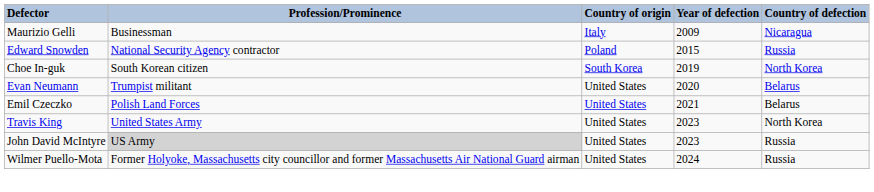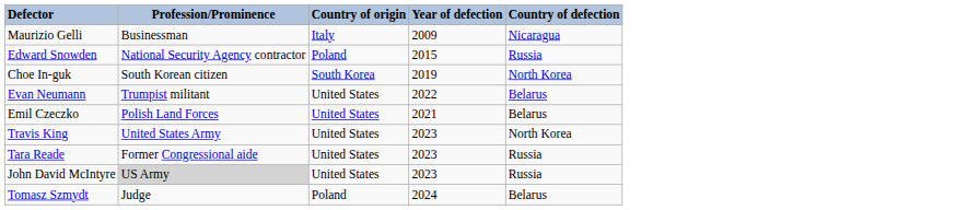Evan Neumann | Year of defection: 2020 -> 2022
+ row: Tara Reade | Former Congressional aide | United States | 2023 | Russia
- row: Wilmer Puello-Mota | Former Holyoke, Massachusetts city councillor and former Massachusetts Air National Guard airman | United States | 2024 | Russia
+ row: Tomasz Szmydt | Judge | Poland | 2024 | Belarus
